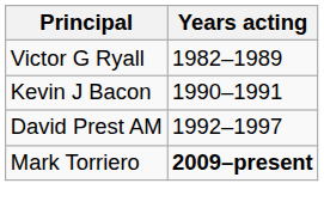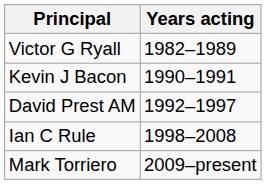+ row: Ian C Rule | 1998–2008
Mark Torriero | Years acting: bold -> normal
